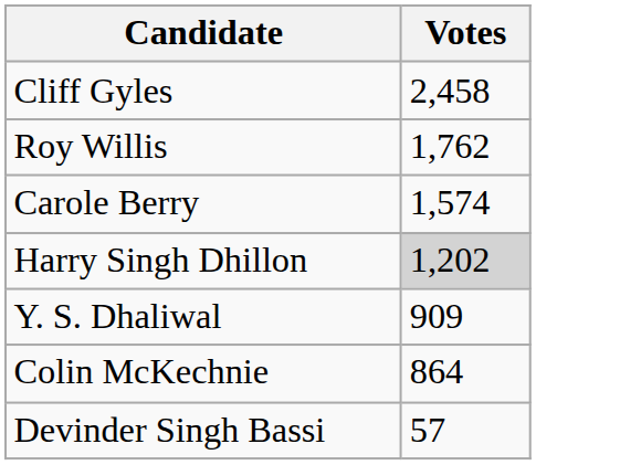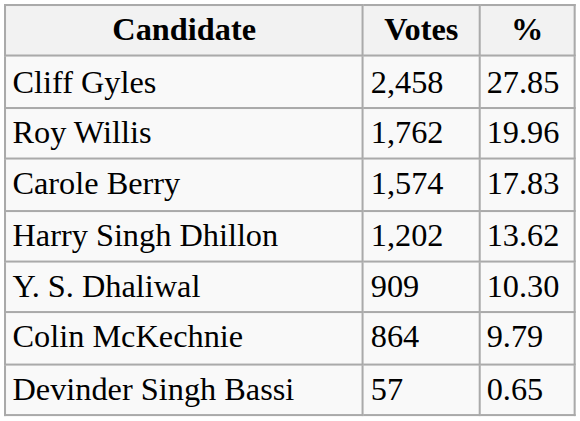+ column: % | 27.85 | 19.96 | 17.83 | 13.62 | 10.30 | 9.79 | 0.65
Harry Singh Dhillon | Votes: lightgrey background -> no background
